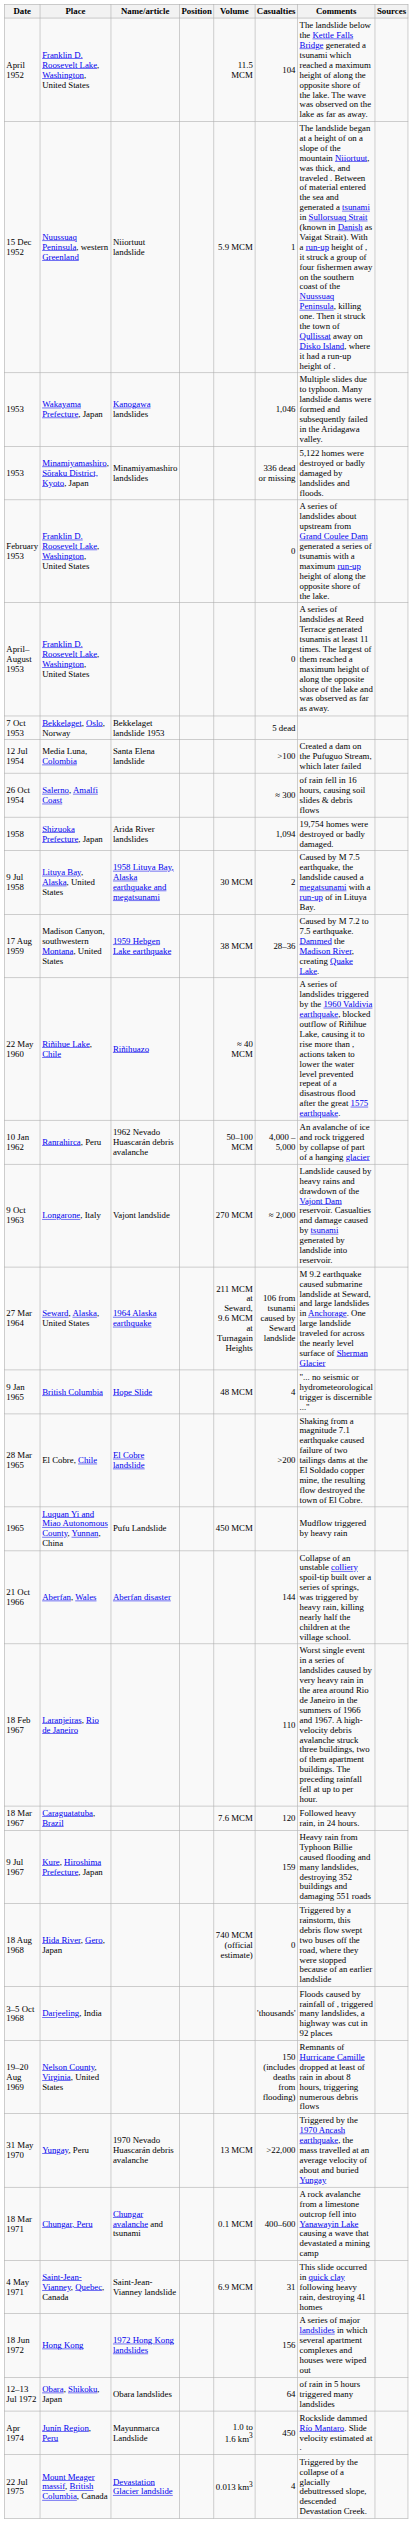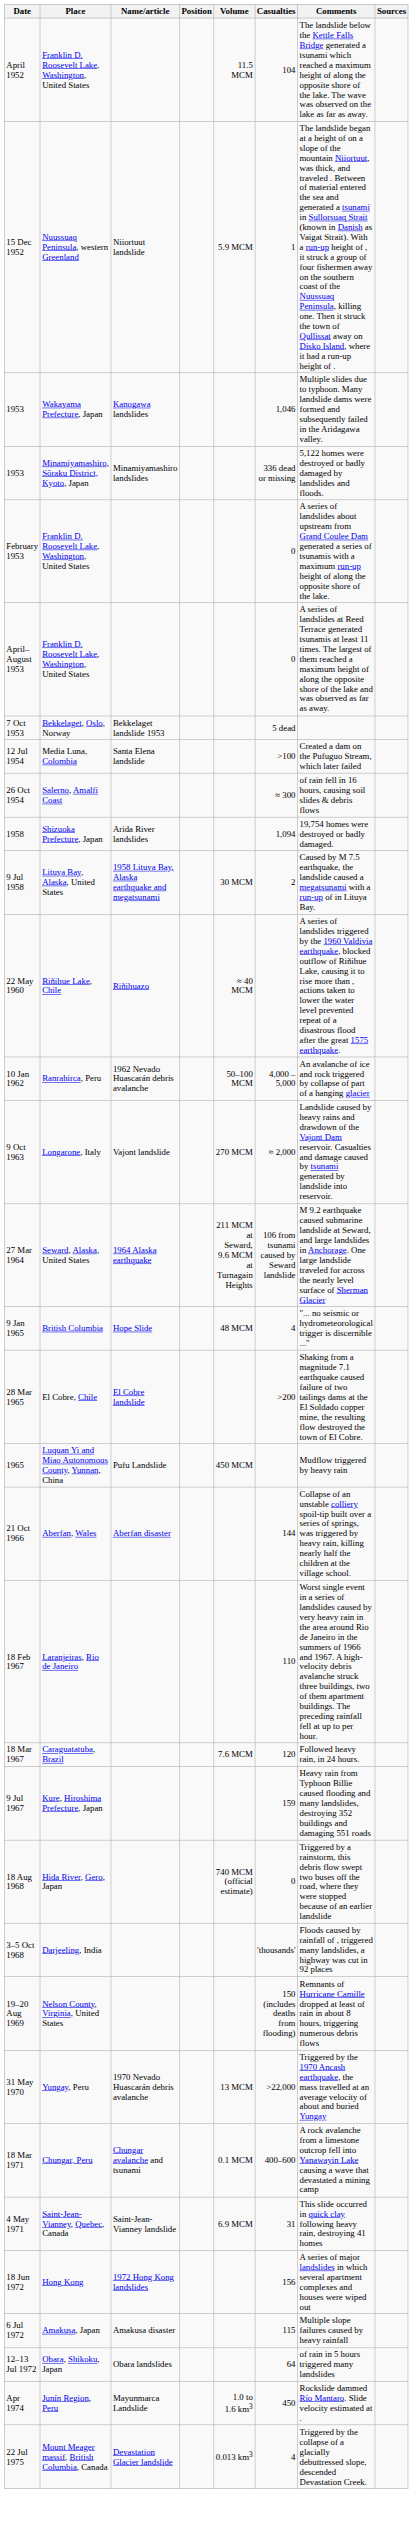- row: 17 Aug 1959 | Madison Canyon, southwestern Montana, United States | 1959 Hebgen Lake earthquake | 38 MCM | 28–36 | Caused by M 7.2 to 7.5 earthquake. Dammed the Madison River, creating Quake Lake.
+ row: 6 Jul 1972 | Amakusa, Japan | Amakusa disaster | 115 | Multiple slope failures caused by heavy rainfall
